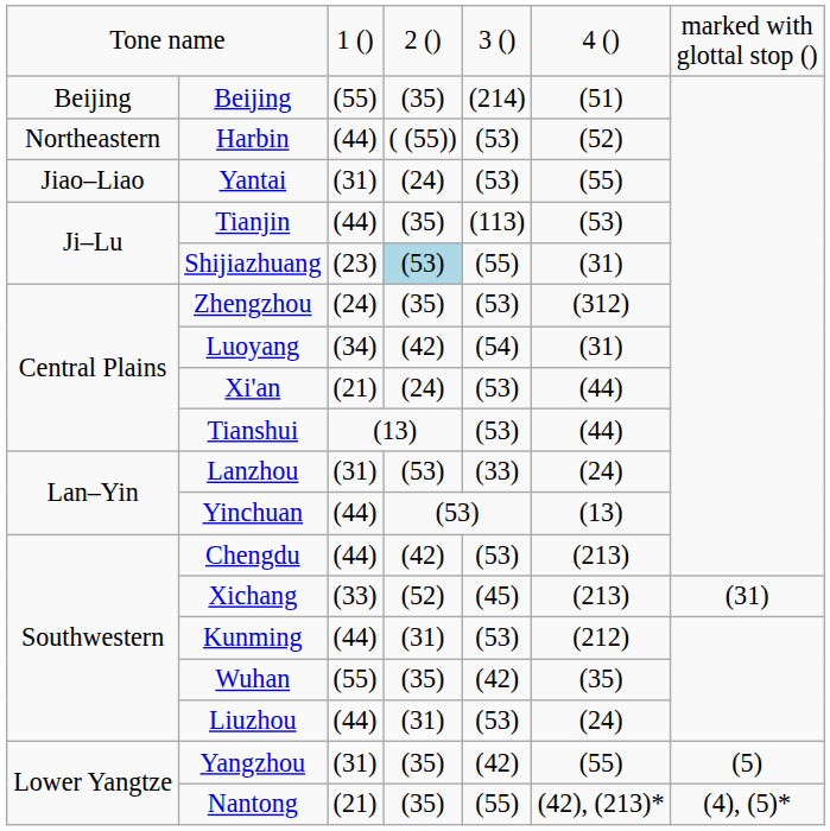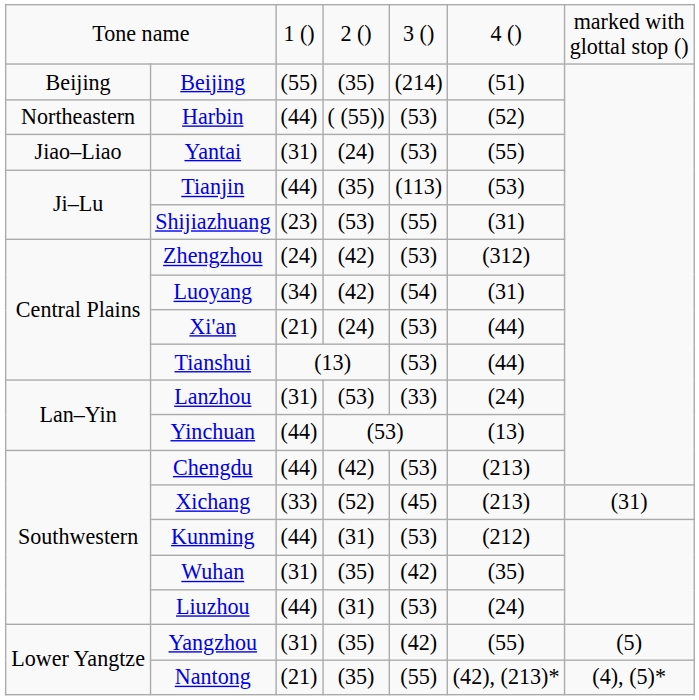Shijiazhuang | column 4: lightblue background -> no background
Zhengzhou | column 4: (35) -> (42)
Wuhan | column 3: (55) -> (31)
